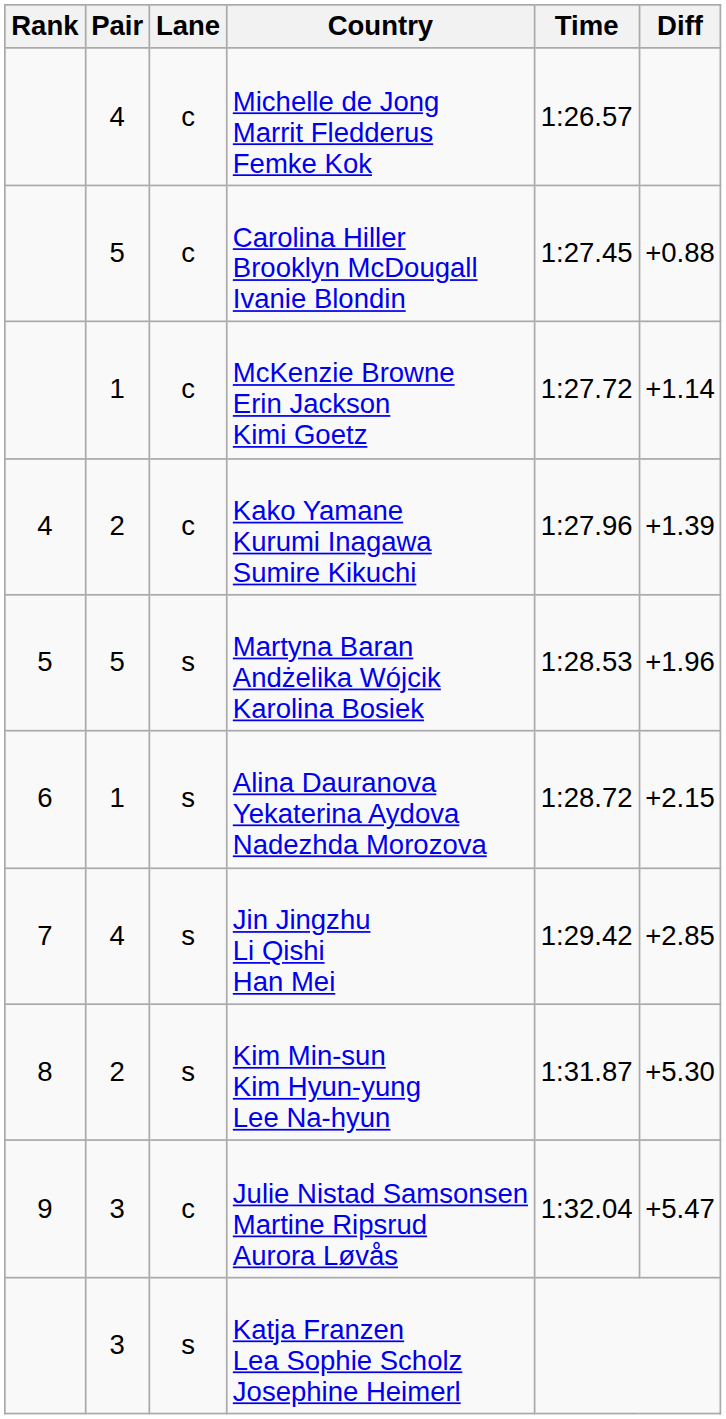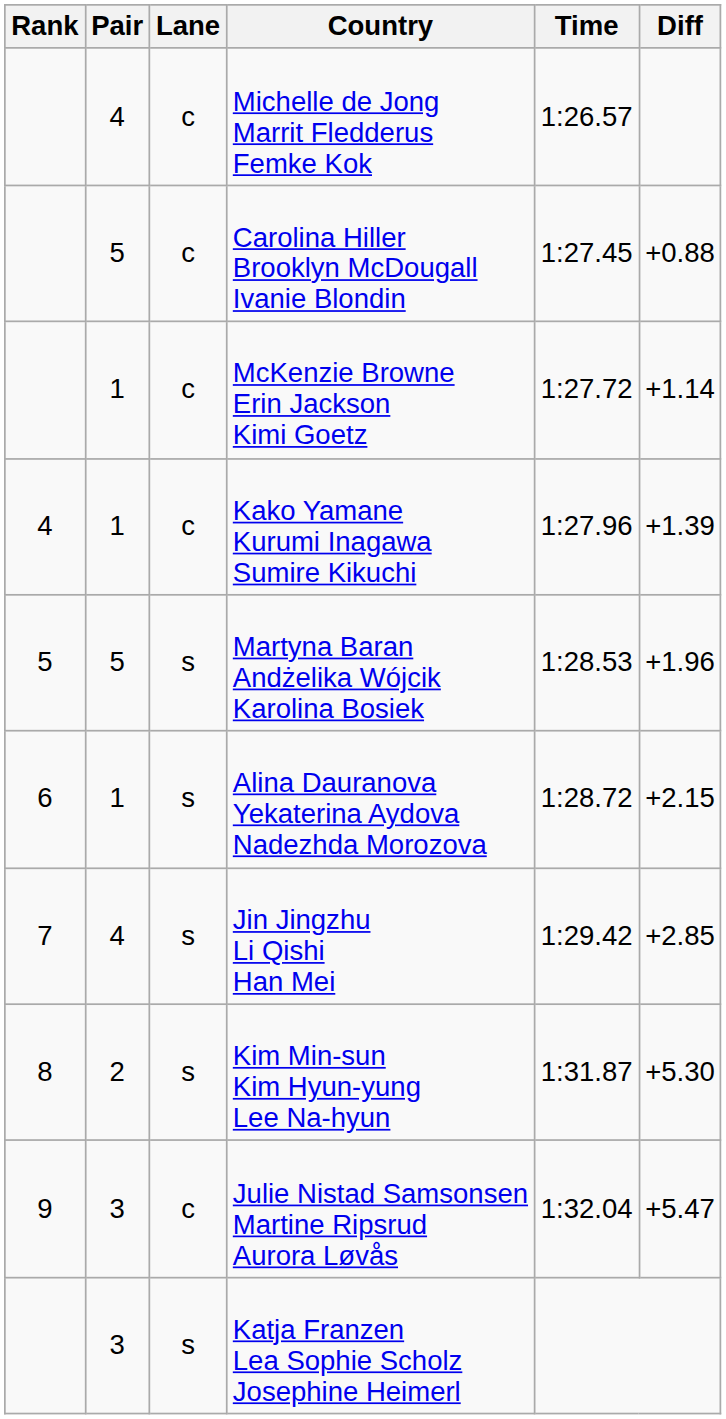Kako Yamane Kurumi Inagawa Sumire Kikuchi | Pair: 2 -> 1
